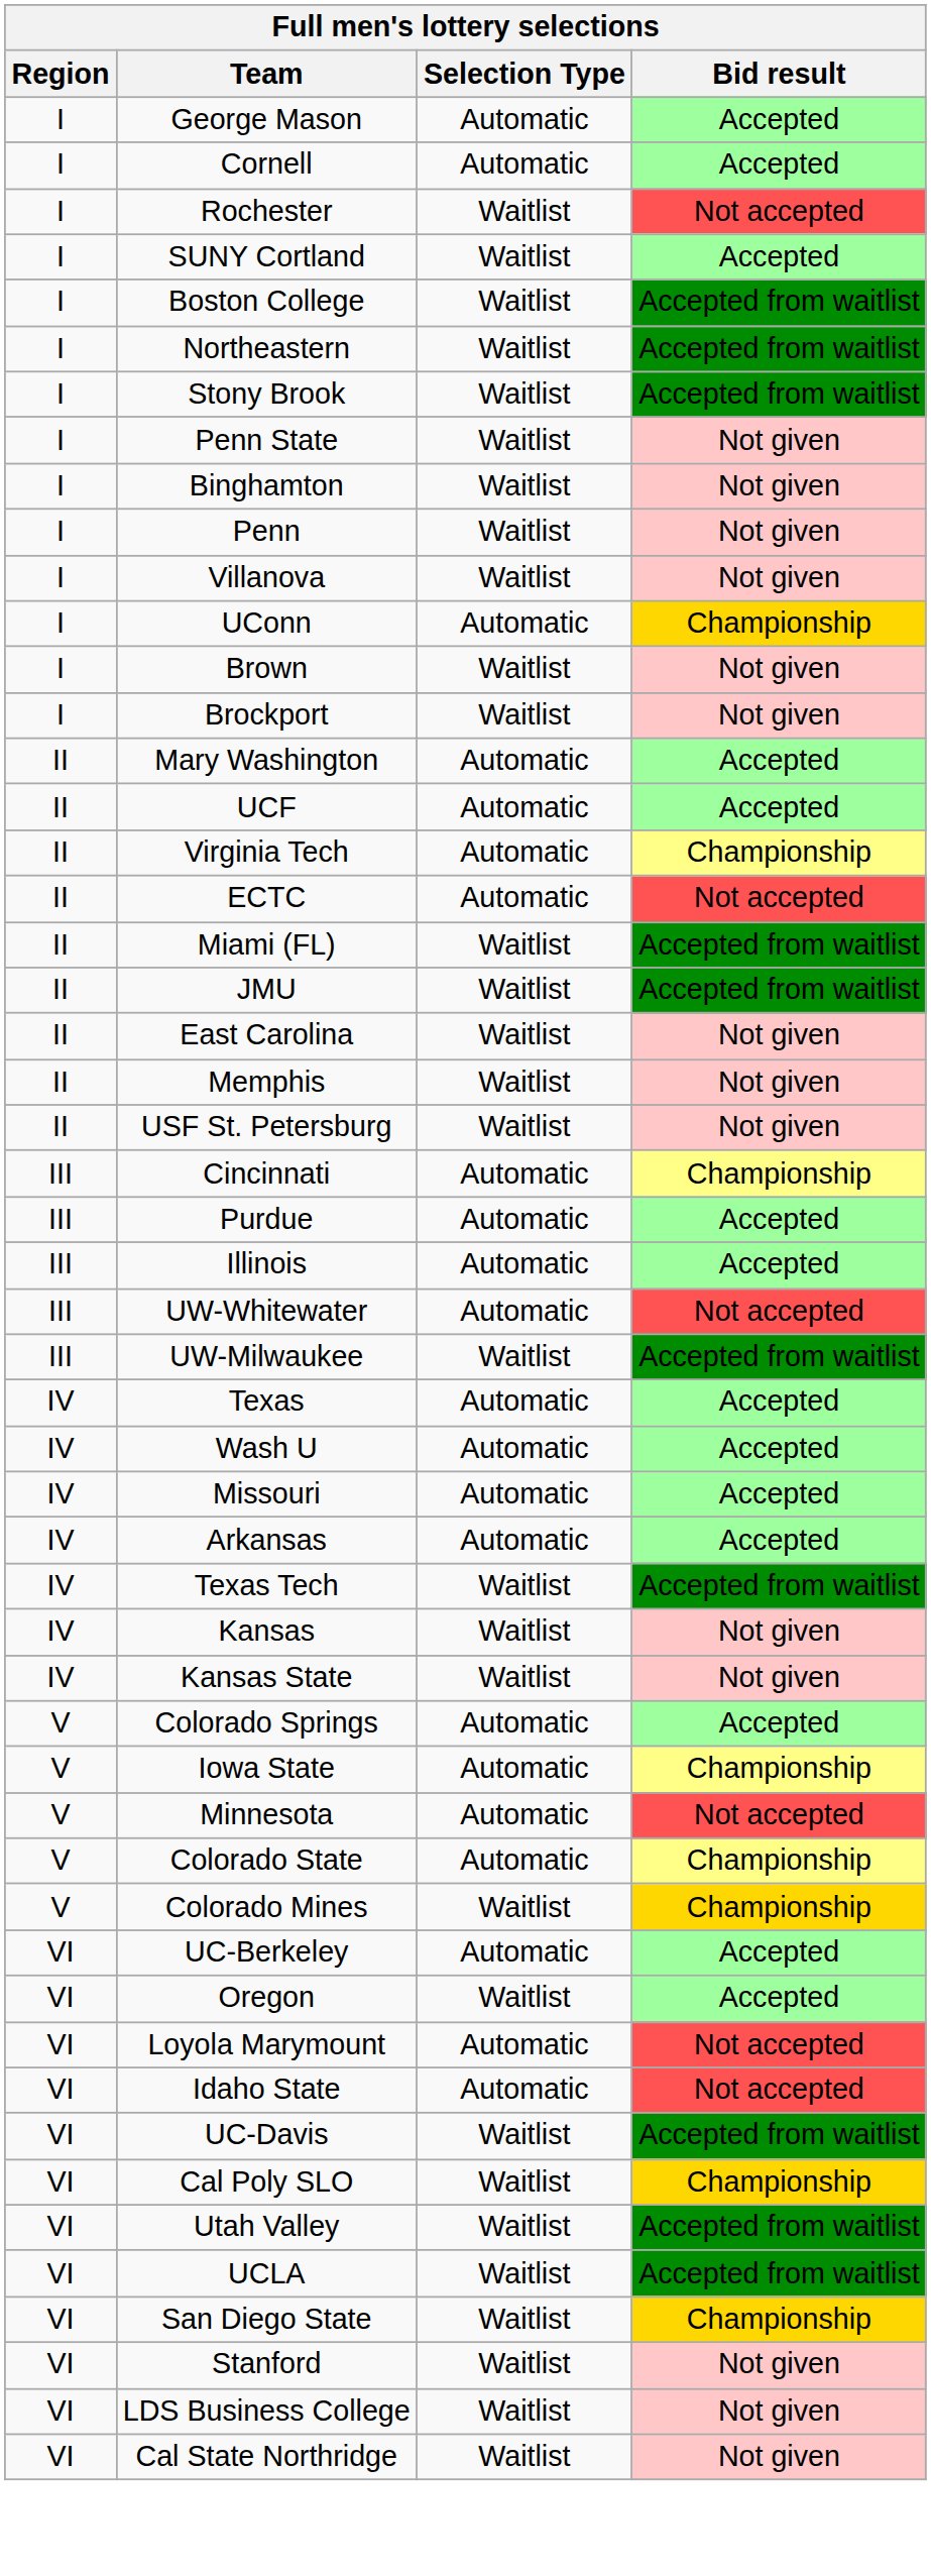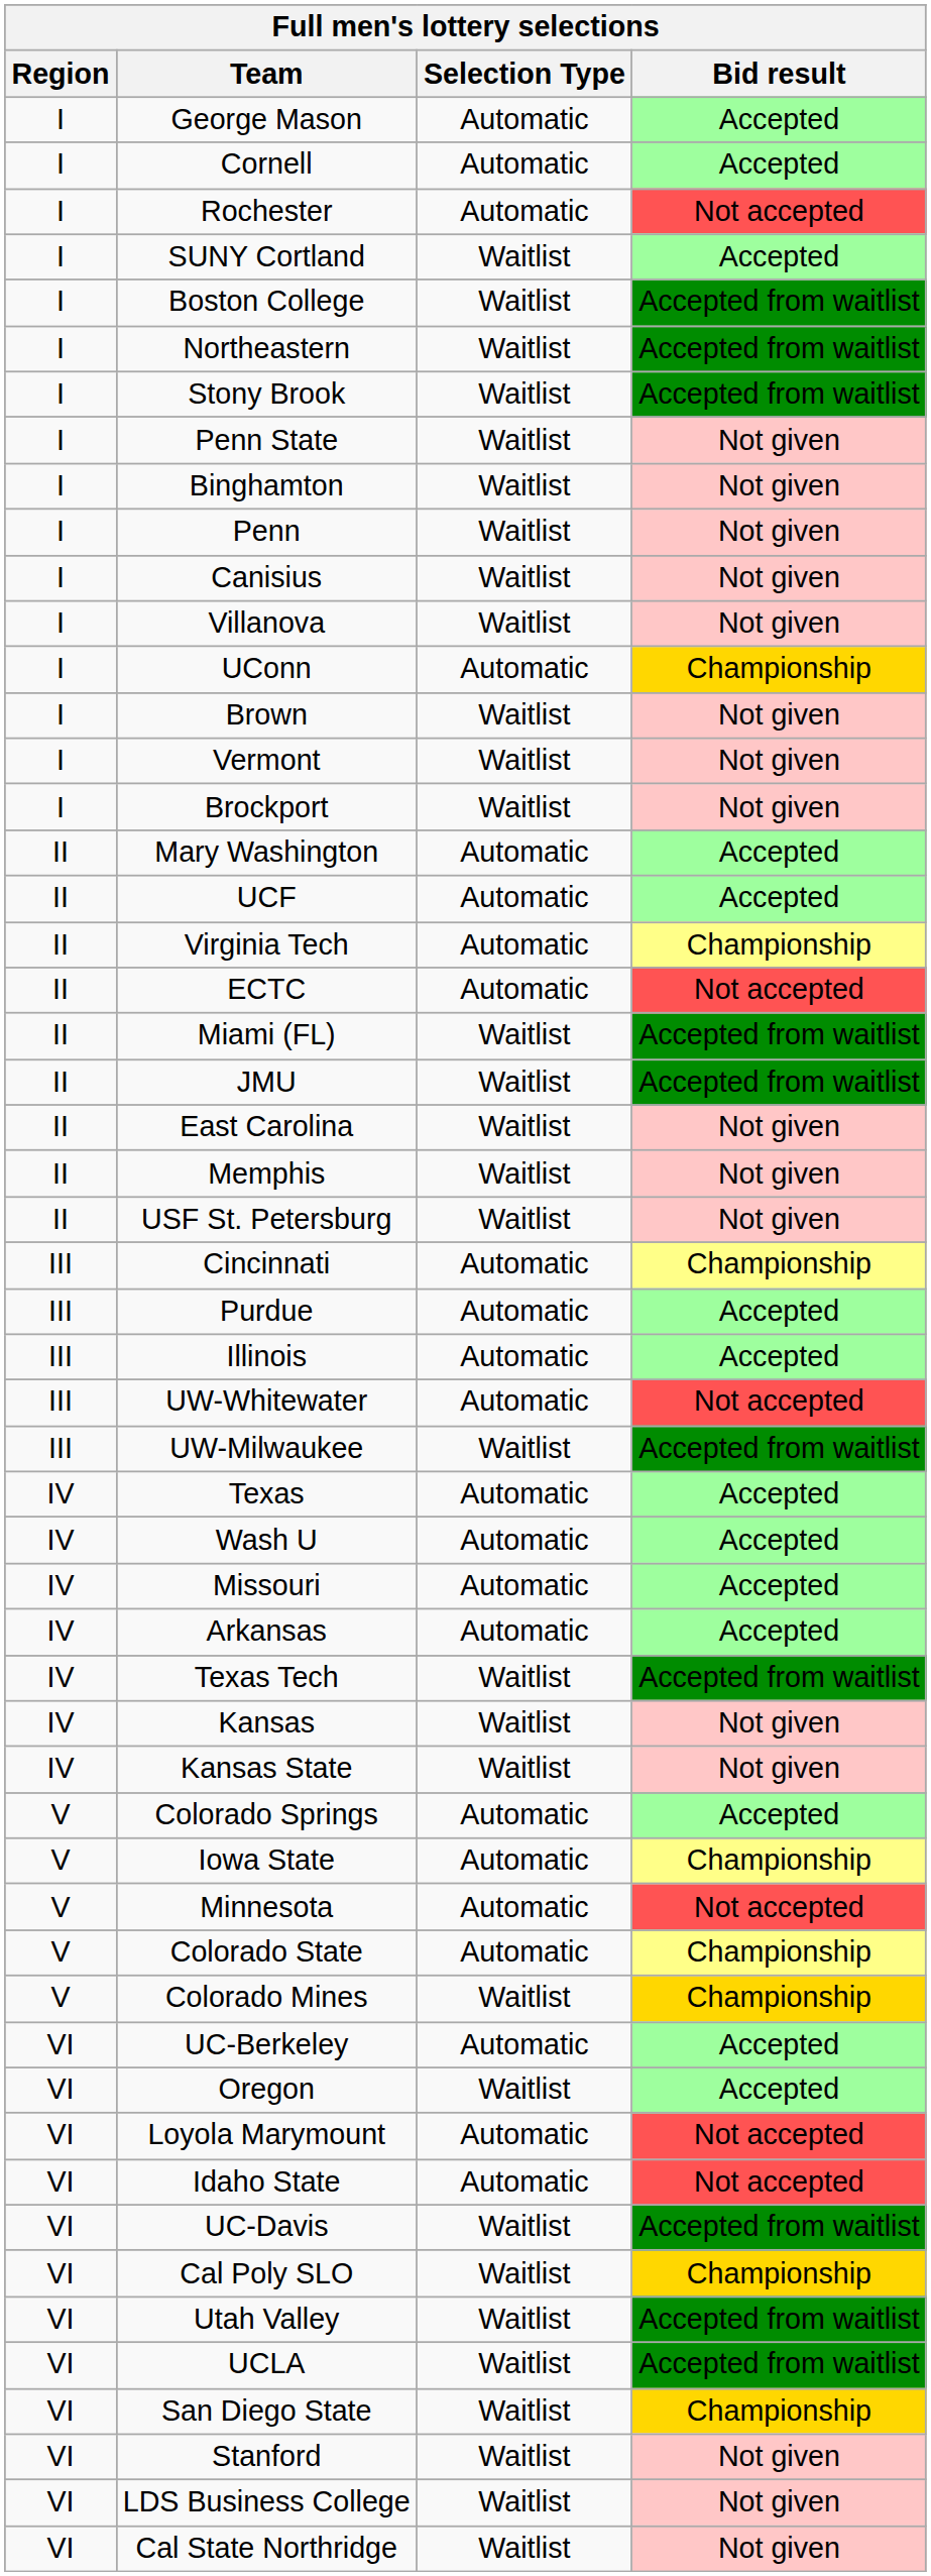Rochester | Selection Type: Waitlist -> Automatic
+ row: I | Canisius | Waitlist | Not given
+ row: I | Vermont | Waitlist | Not given
